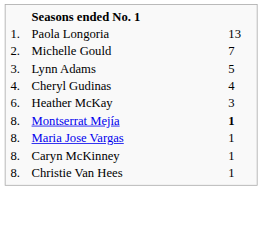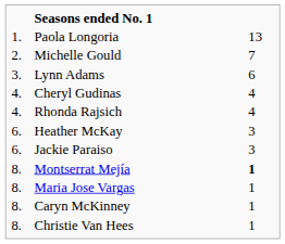Lynn Adams | column 3: 5 -> 6
+ row: 4. | Rhonda Rajsich | 4
+ row: 6. | Jackie Paraiso | 3
